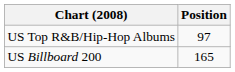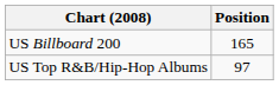rows swapped: US Billboard 200 <-> US Top R&B/Hip-Hop Albums
